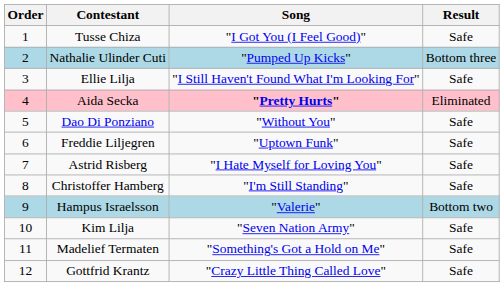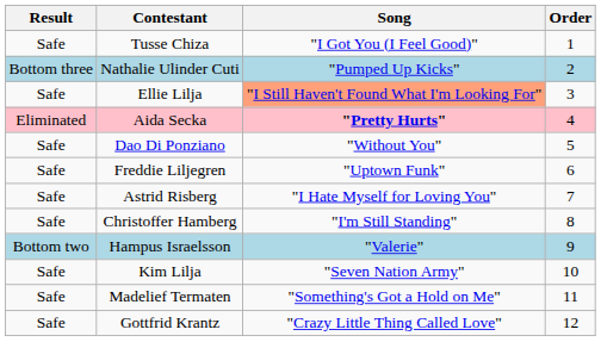columns swapped: Order <-> Result
Ellie Lilja | Song: no background -> lightsalmon background
